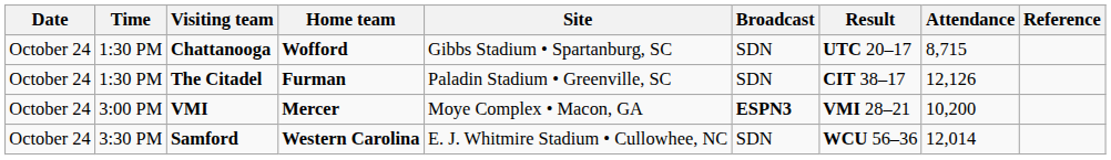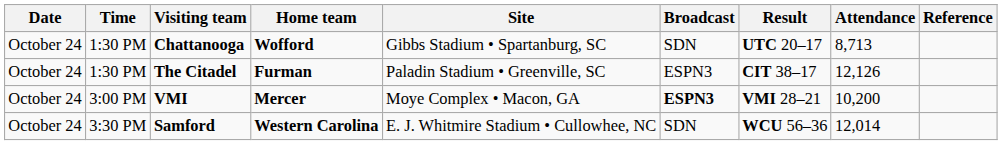Chattanooga | Attendance: 8,715 -> 8,713
The Citadel | Broadcast: SDN -> ESPN3
